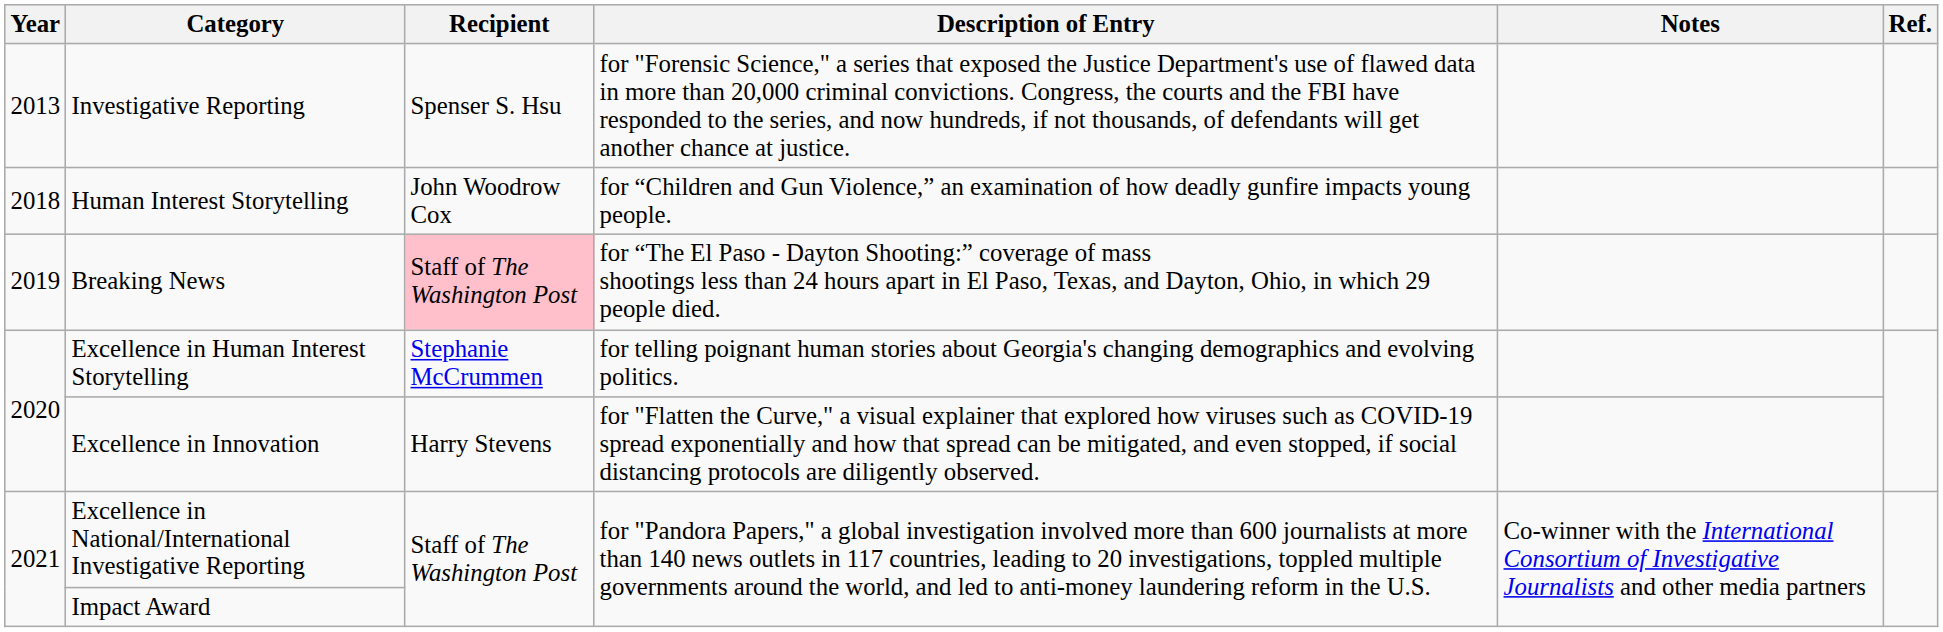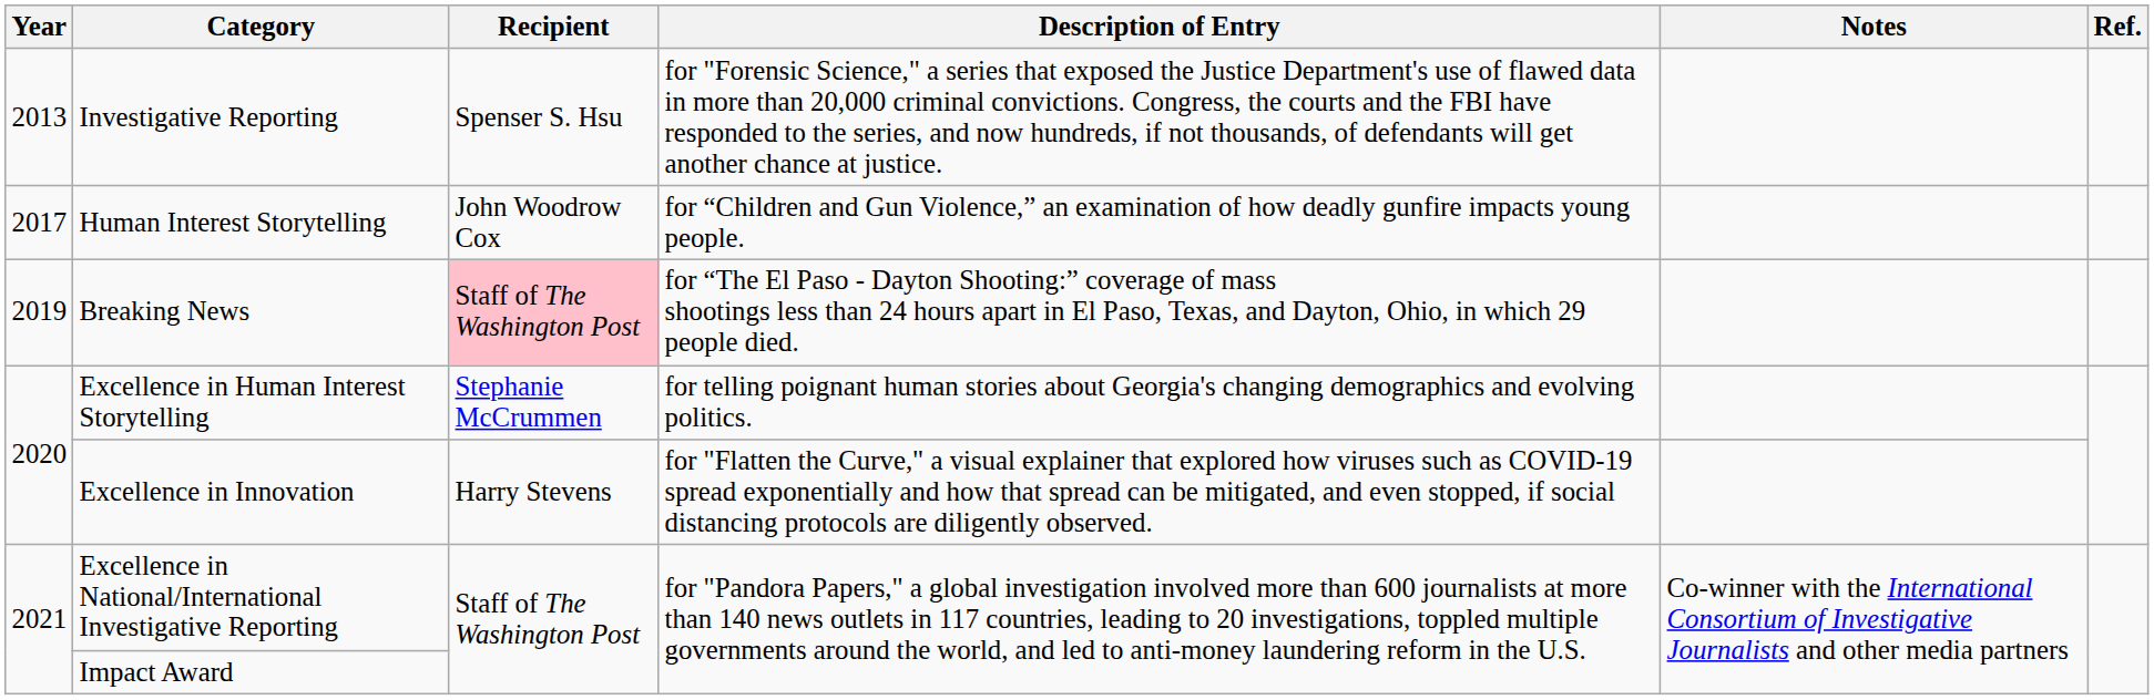Human Interest Storytelling | Year: 2018 -> 2017
